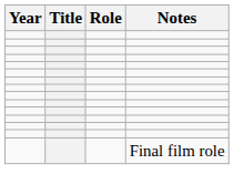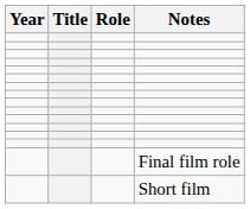+ row: Short film
